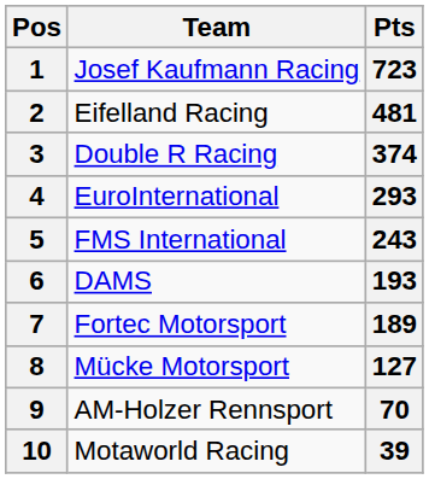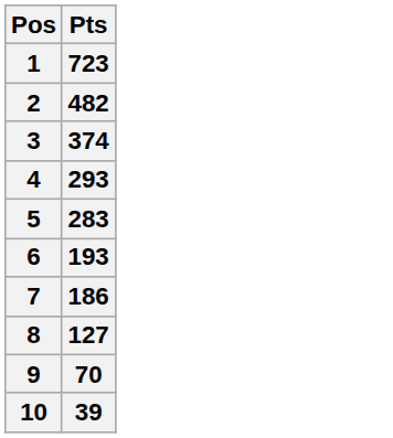- column: Team | Josef Kaufmann Racing | Eifelland Racing | Double R Racing | EuroInternational | FMS International | DAMS | Fortec Motorsport | Mücke Motorsport | AM-Holzer Rennsport | Motaworld Racing
2 | Pts: 481 -> 482
5 | Pts: 243 -> 283
7 | Pts: 189 -> 186
